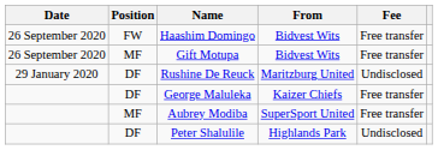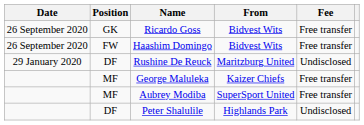+ row: 26 September 2020 | GK | Ricardo Goss | Bidvest Wits | Free transfer
- row: 26 September 2020 | MF | Gift Motupa | Bidvest Wits | Free transfer
George Maluleka | Position: DF -> MF
